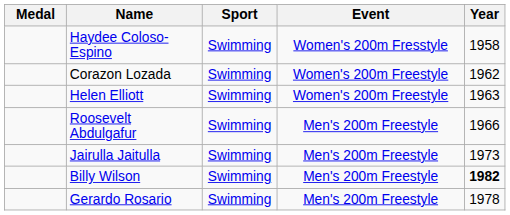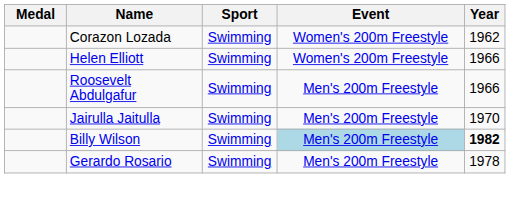- row: Haydee Coloso-Espino | Swimming | Women's 200m Fresstyle | 1958
Helen Elliott | Year: 1963 -> 1966
Jairulla Jaitulla | Year: 1973 -> 1970
Billy Wilson | Event: no background -> lightblue background
